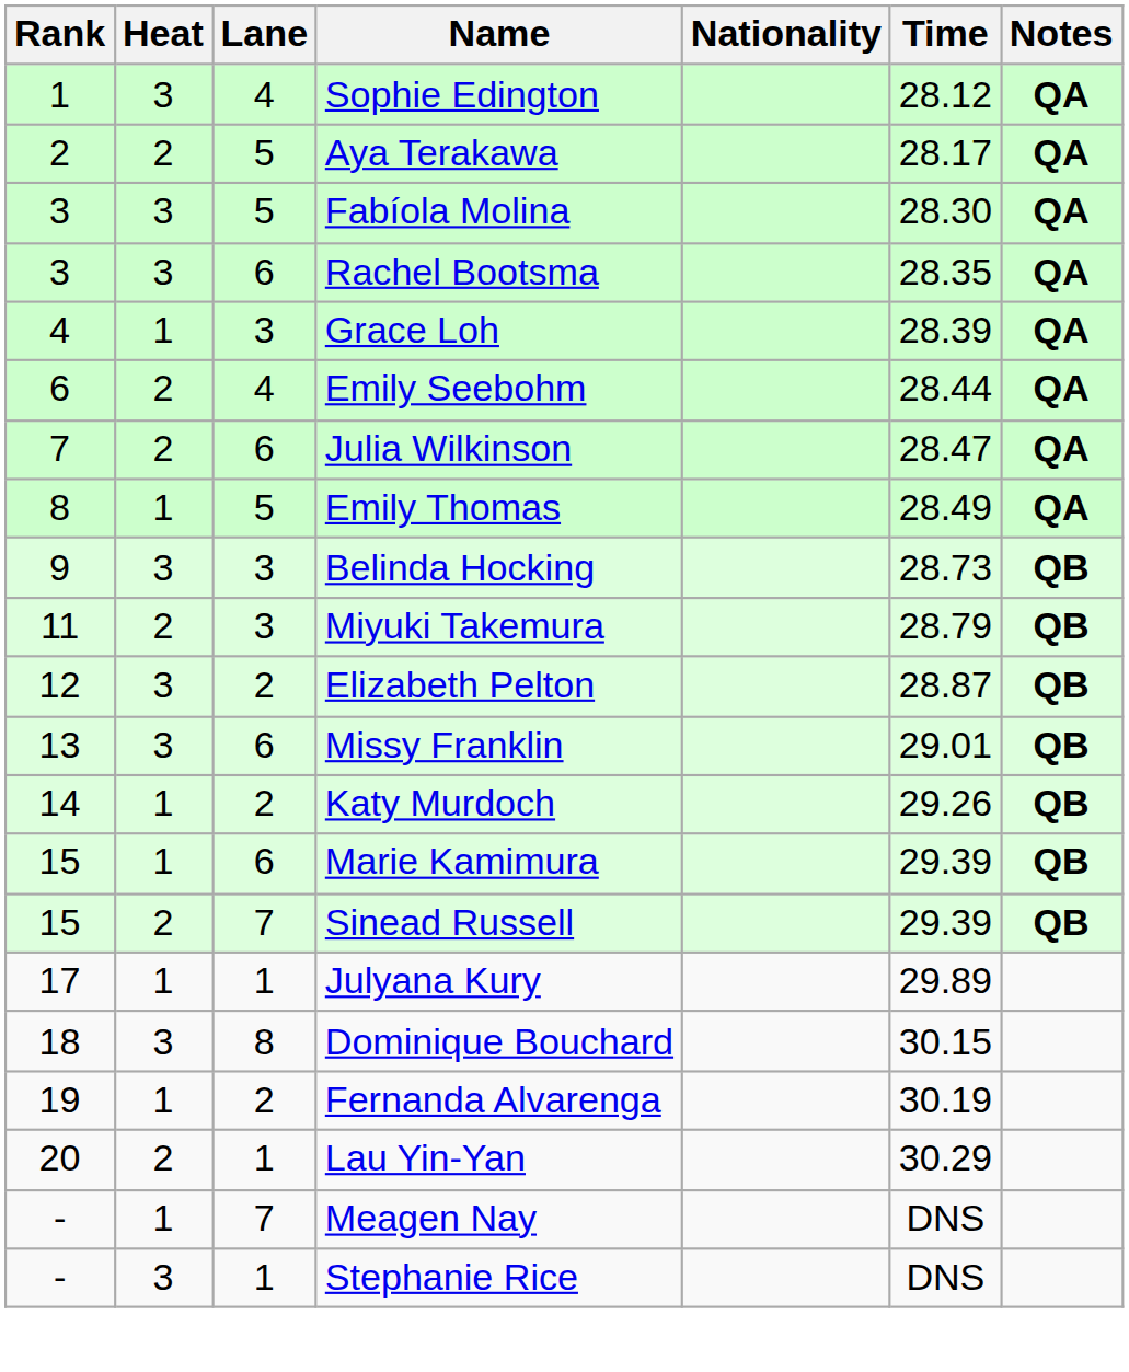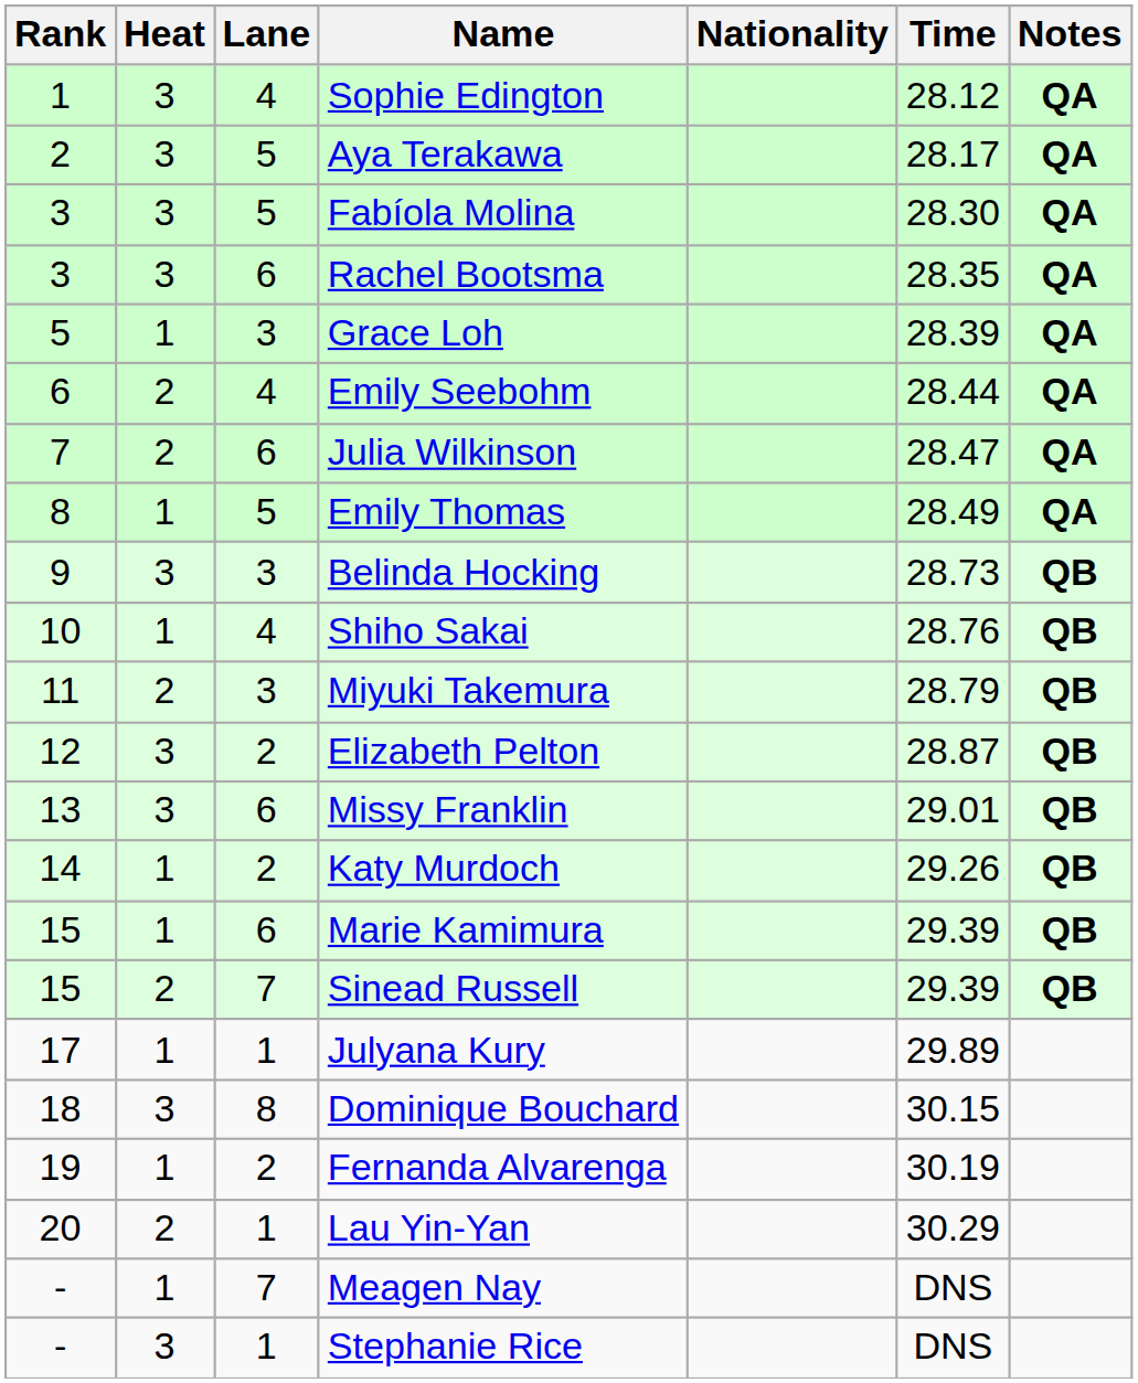Aya Terakawa | Heat: 2 -> 3
Grace Loh | Rank: 4 -> 5
+ row: 10 | 1 | 4 | Shiho Sakai | 28.76 | QB
